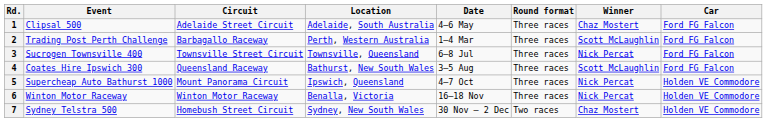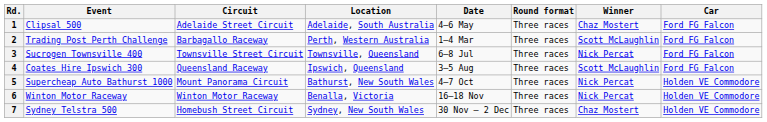4 | Location: Bathurst, New South Wales -> Ipswich, Queensland
5 | Location: Ipswich, Queensland -> Bathurst, New South Wales
7 | Round format: Two races -> Three races
